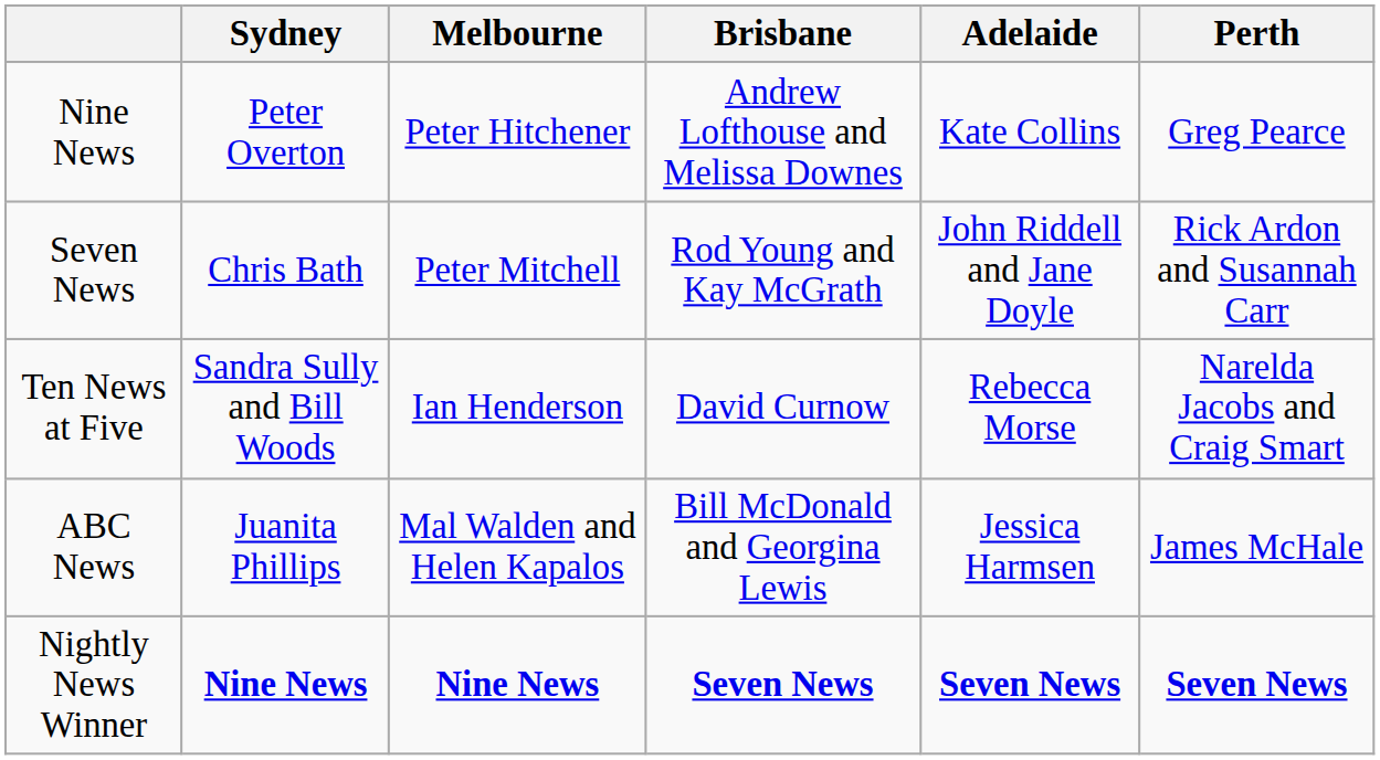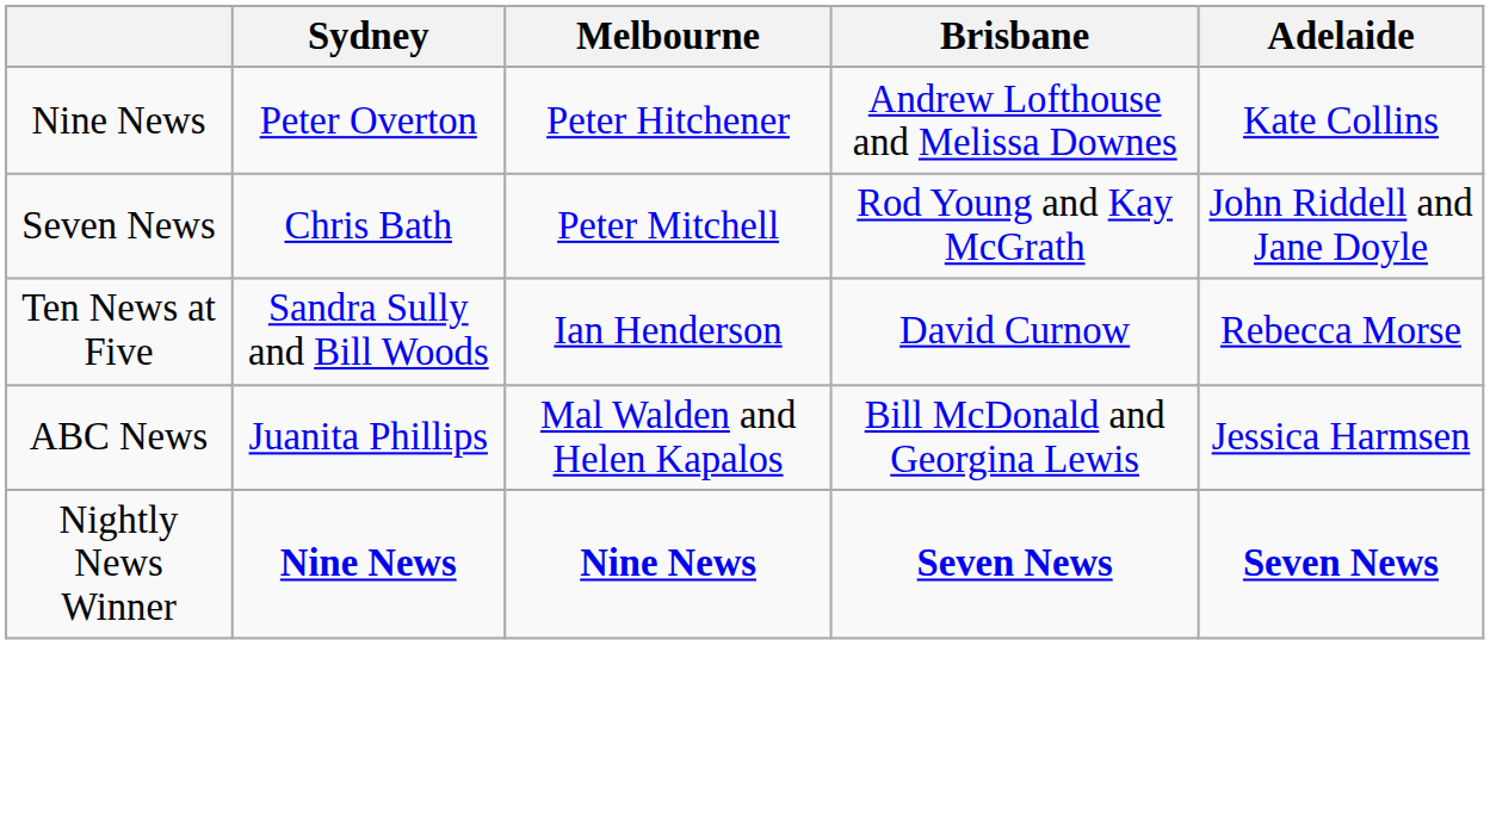- column: Perth | Greg Pearce | Rick Ardon and Susannah Carr | Narelda Jacobs and Craig Smart | James McHale | Seven News
